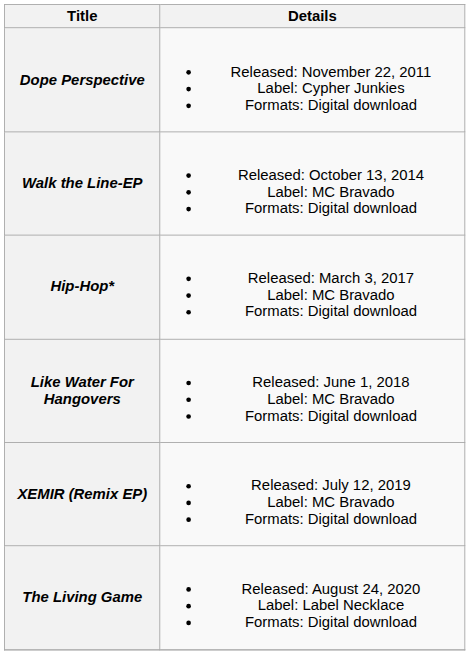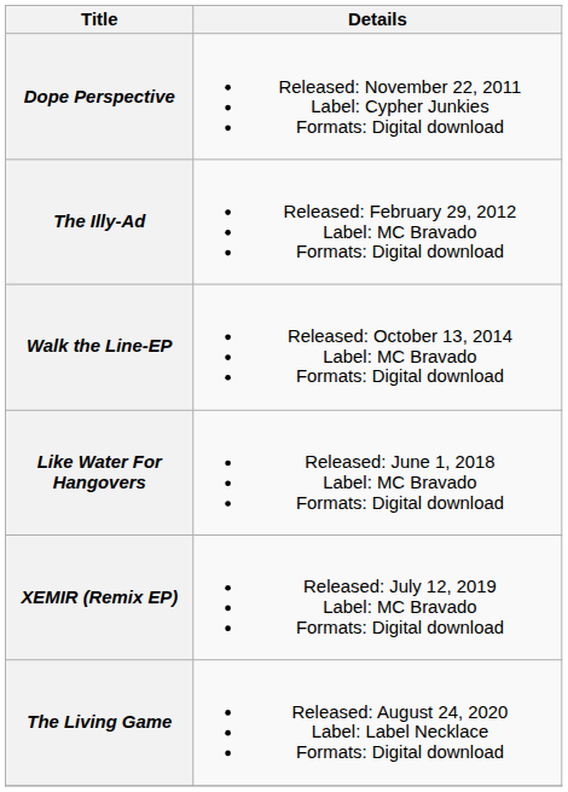+ row: The Illy-Ad | Released: February 29, 2012 Label: MC Bravado Formats: Digital download
- row: Hip-Hop* | Released: March 3, 2017 Label: MC Bravado Formats: Digital download
